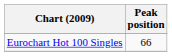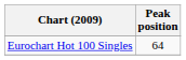Eurochart Hot 100 Singles | Peak position: 66 -> 64
